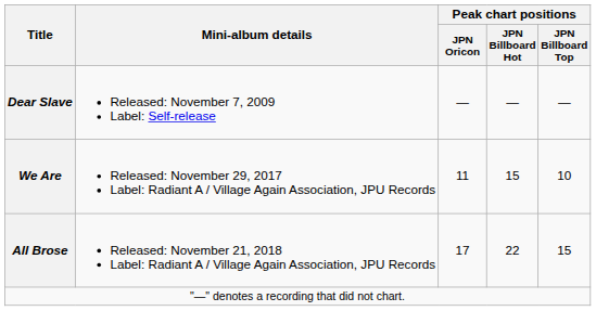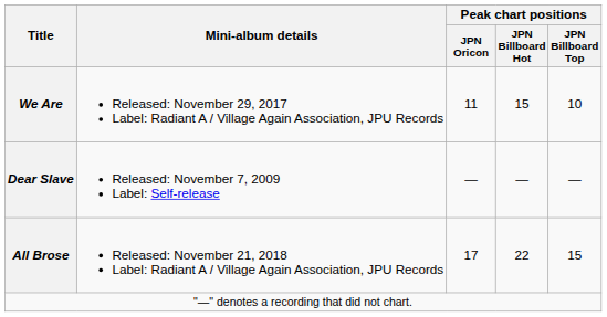rows swapped: Dear Slave <-> We Are
